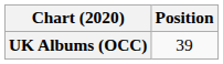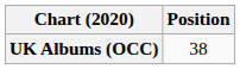UK Albums (OCC) | Position: 39 -> 38
